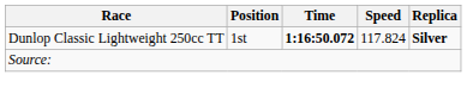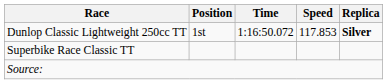Dunlop Classic Lightweight 250cc TT | Time: bold -> normal
Dunlop Classic Lightweight 250cc TT | Speed: 117.824 -> 117.853
+ row: Superbike Race Classic TT
